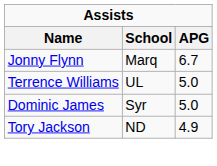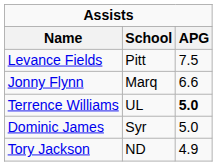+ row: Levance Fields | Pitt | 7.5
Jonny Flynn | APG: 6.7 -> 6.6
Terrence Williams | APG: normal -> bold
